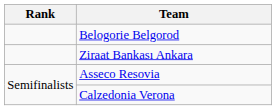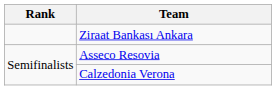- row: Belogorie Belgorod
